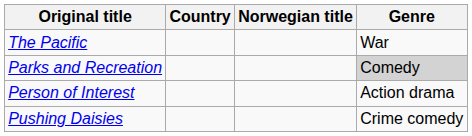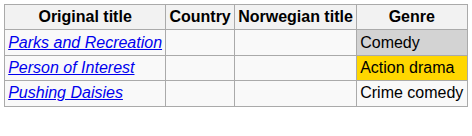- row: The Pacific | War
Person of Interest | Genre: no background -> gold background
